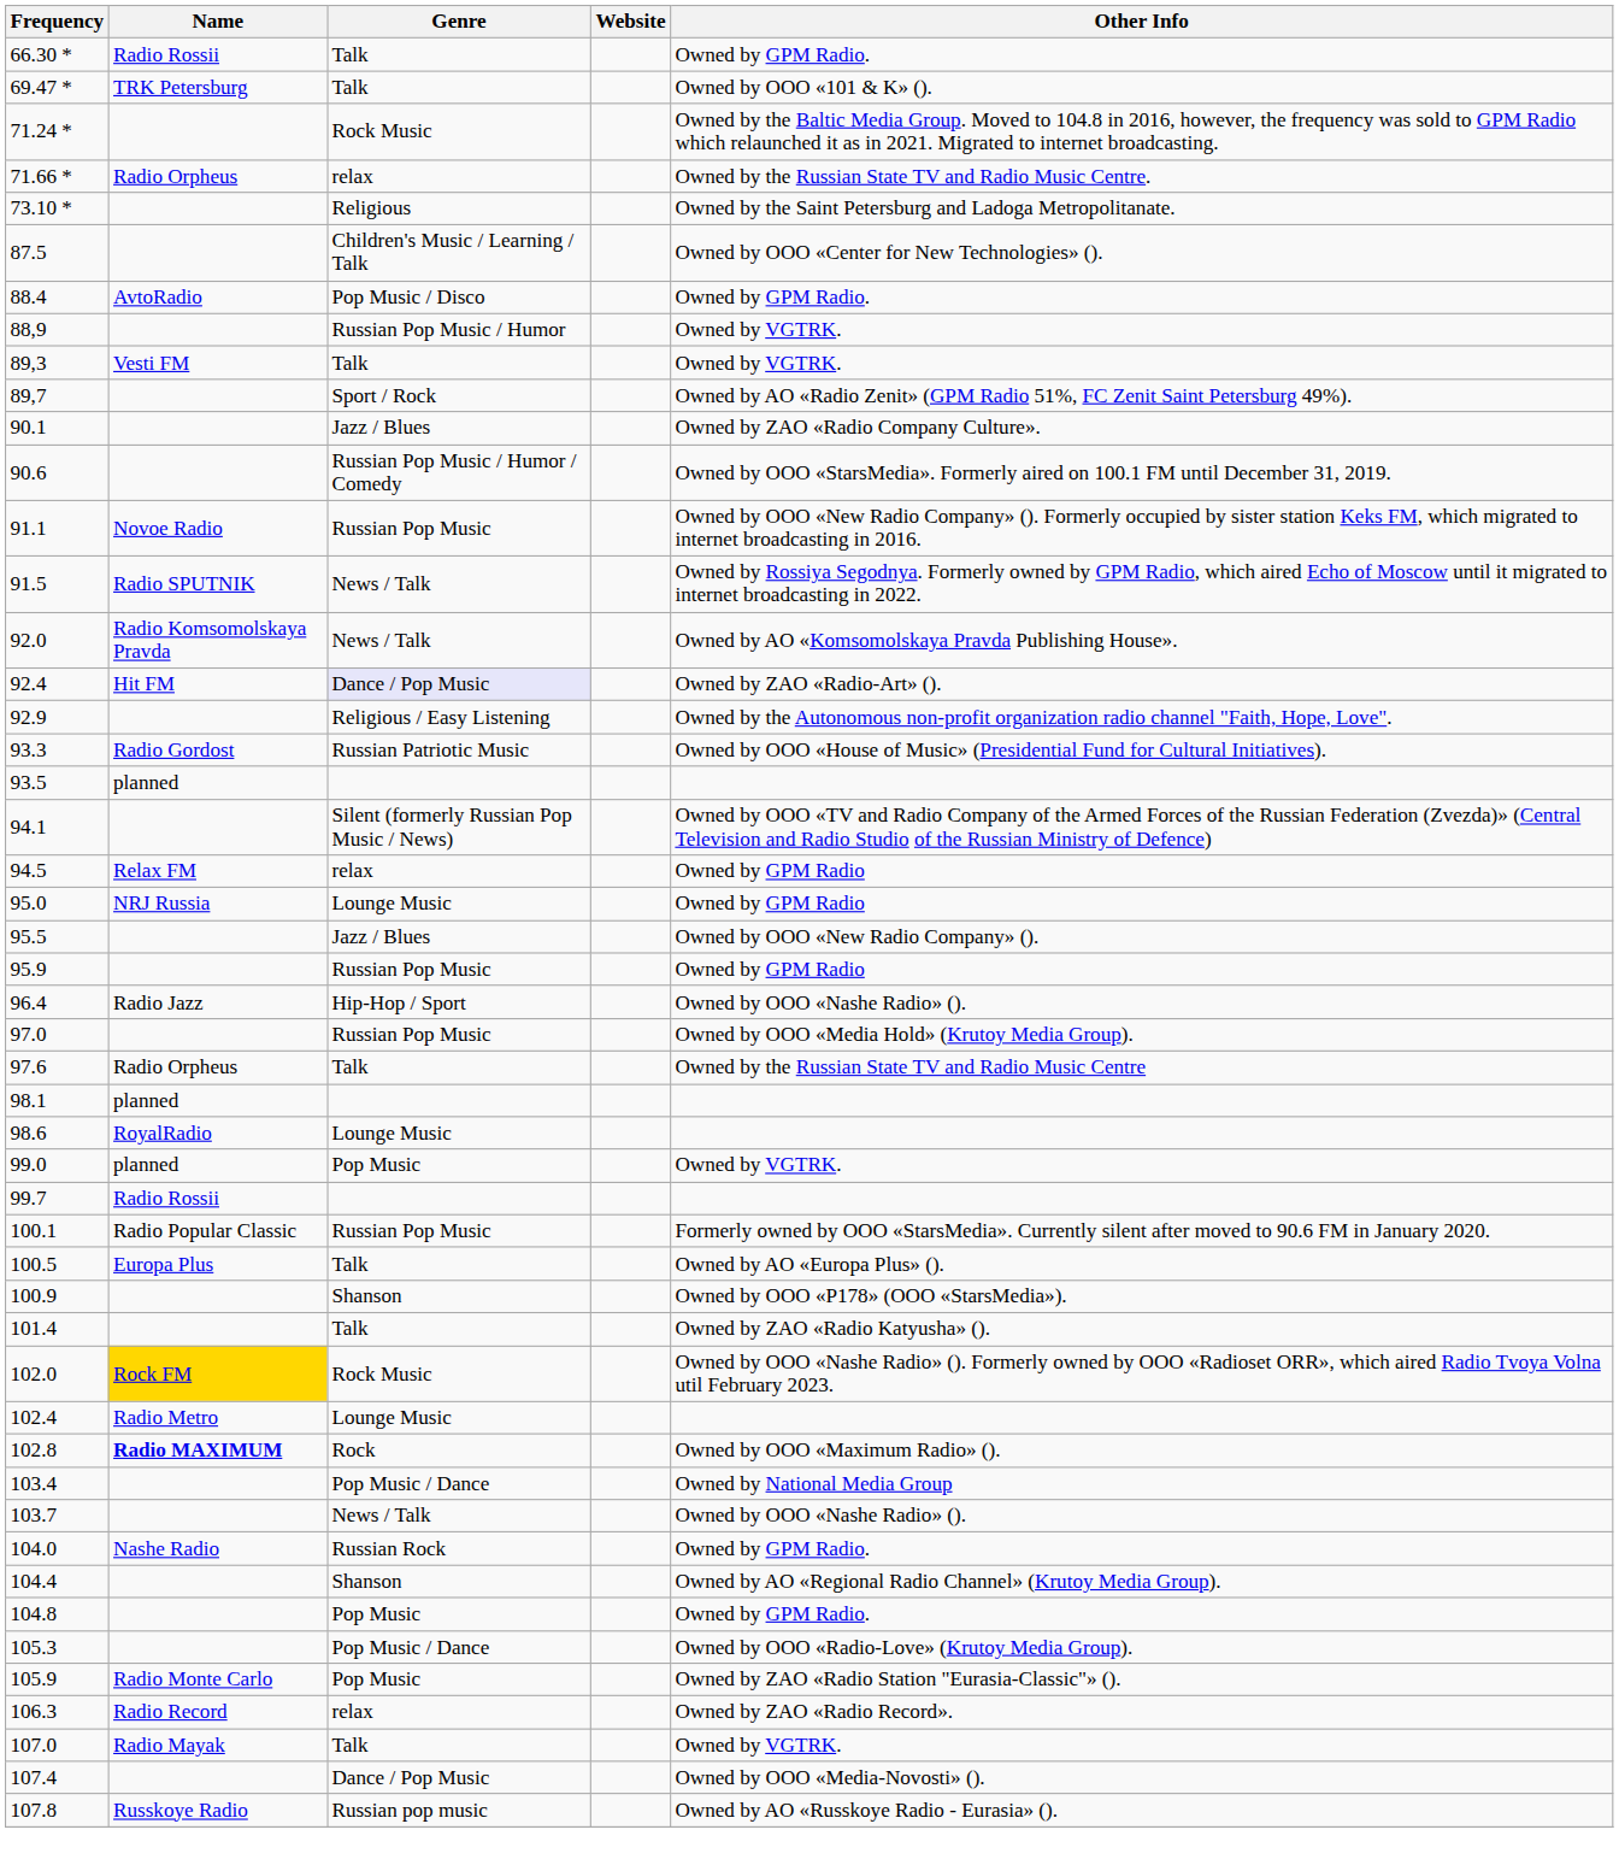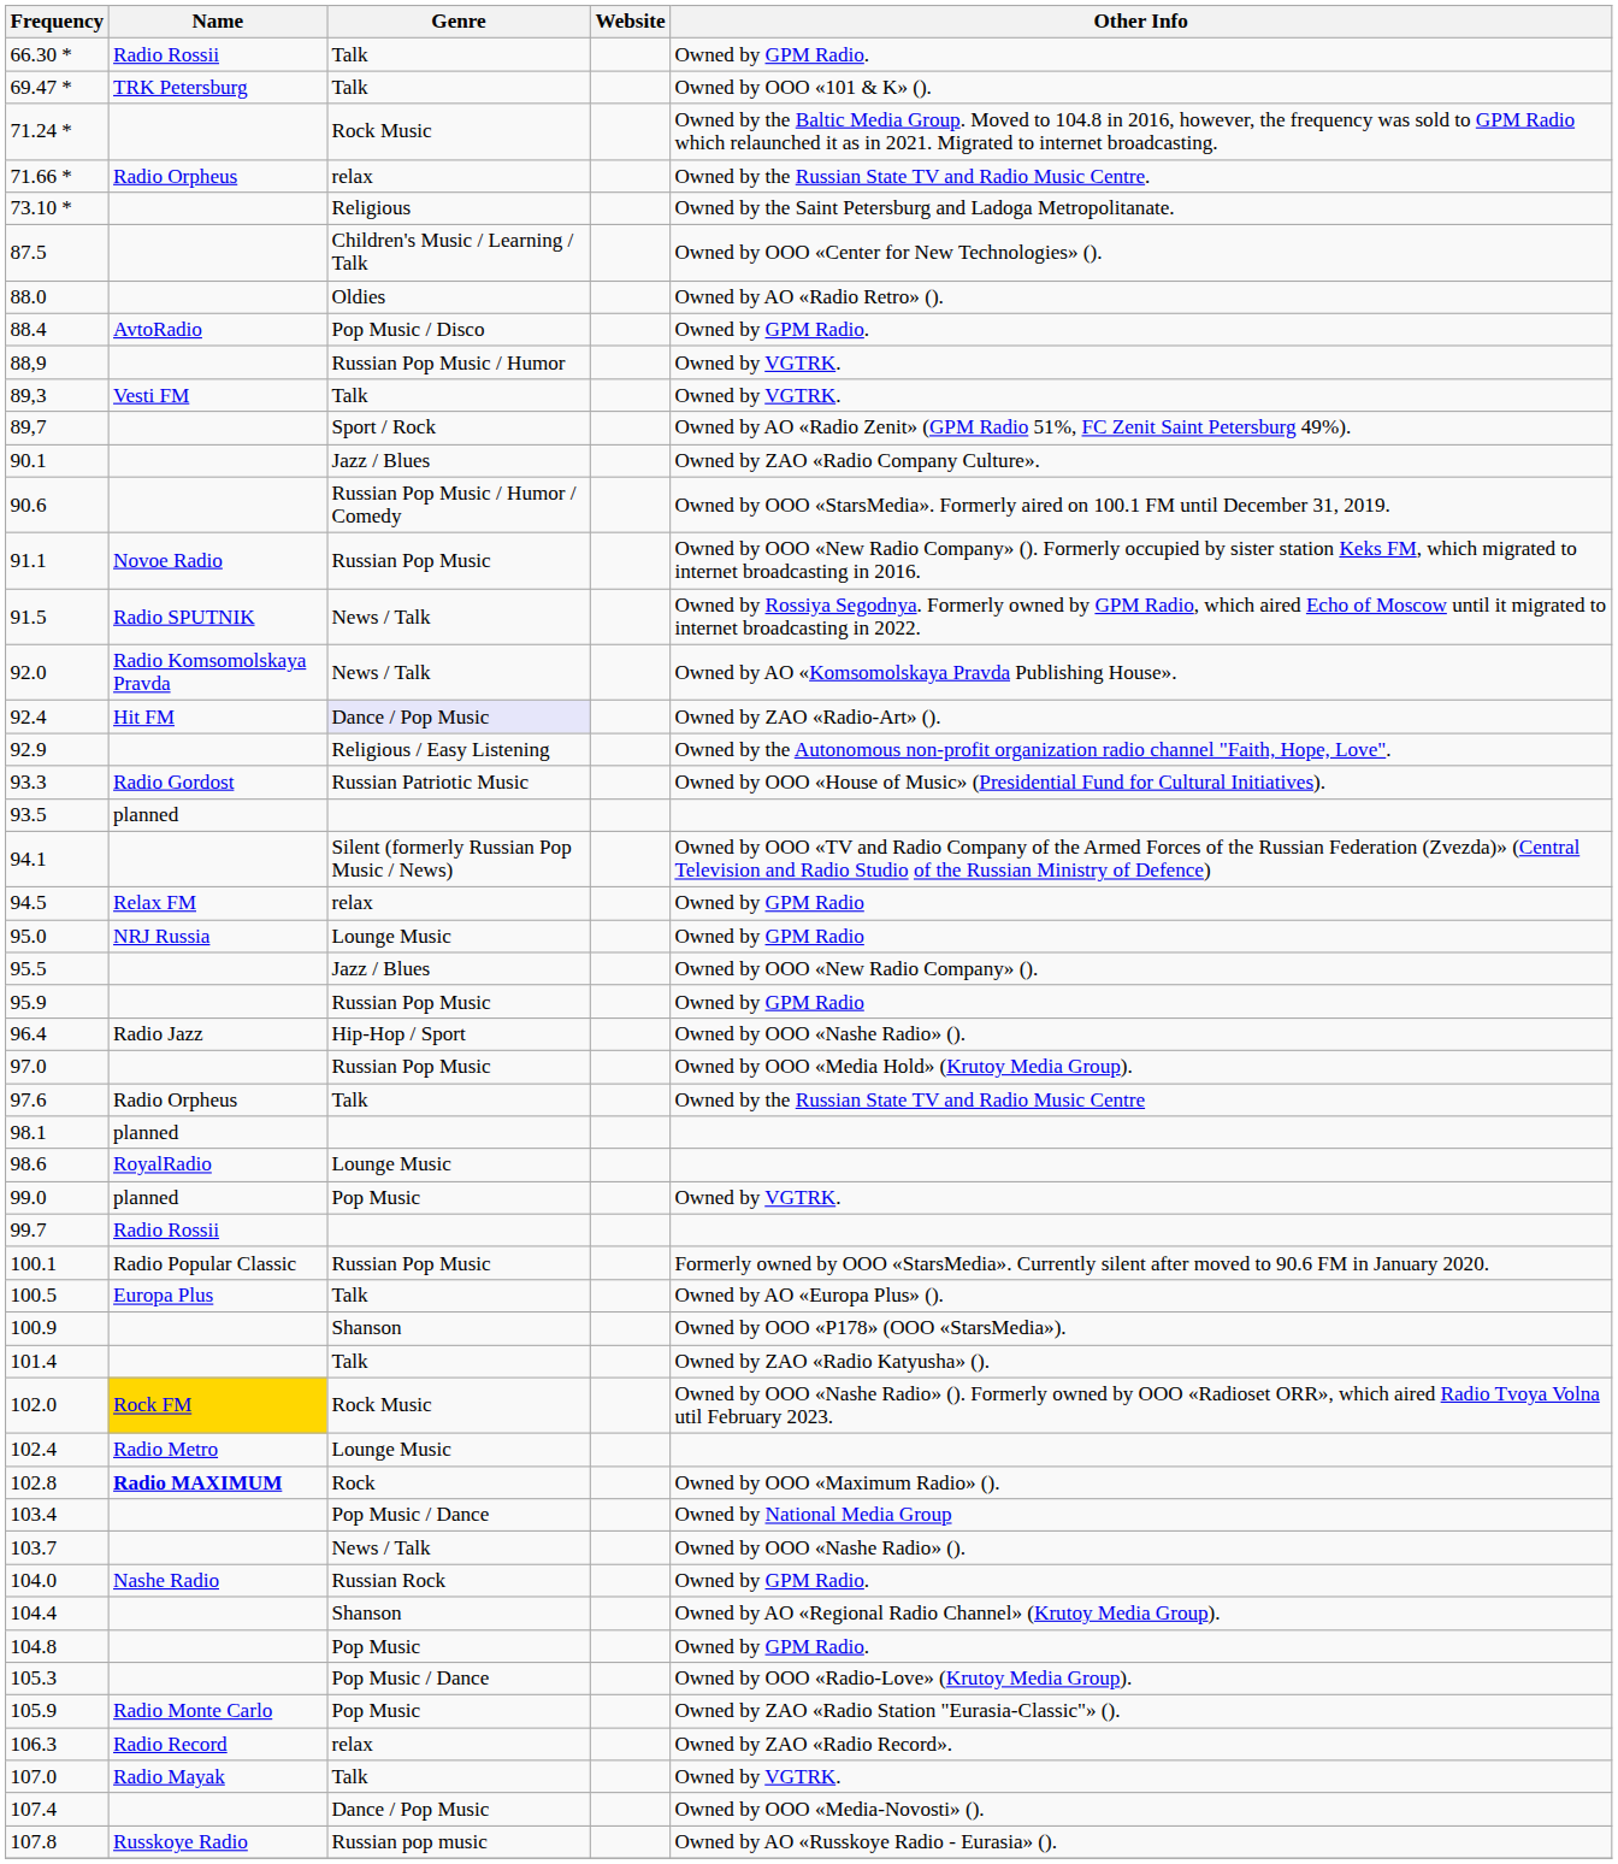+ row: 88.0 | Oldies | Owned by AO «Radio Retro» ().
